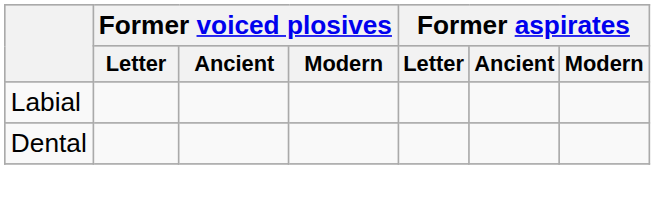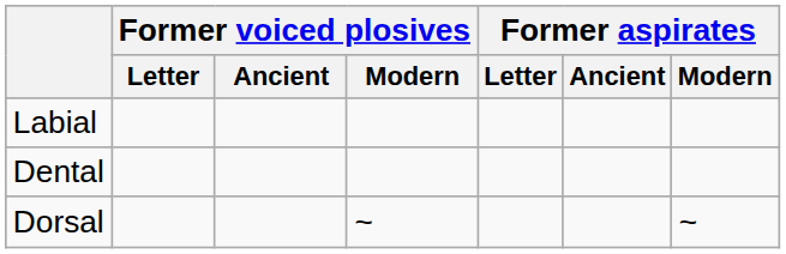+ row: Dorsal | ~ | ~
